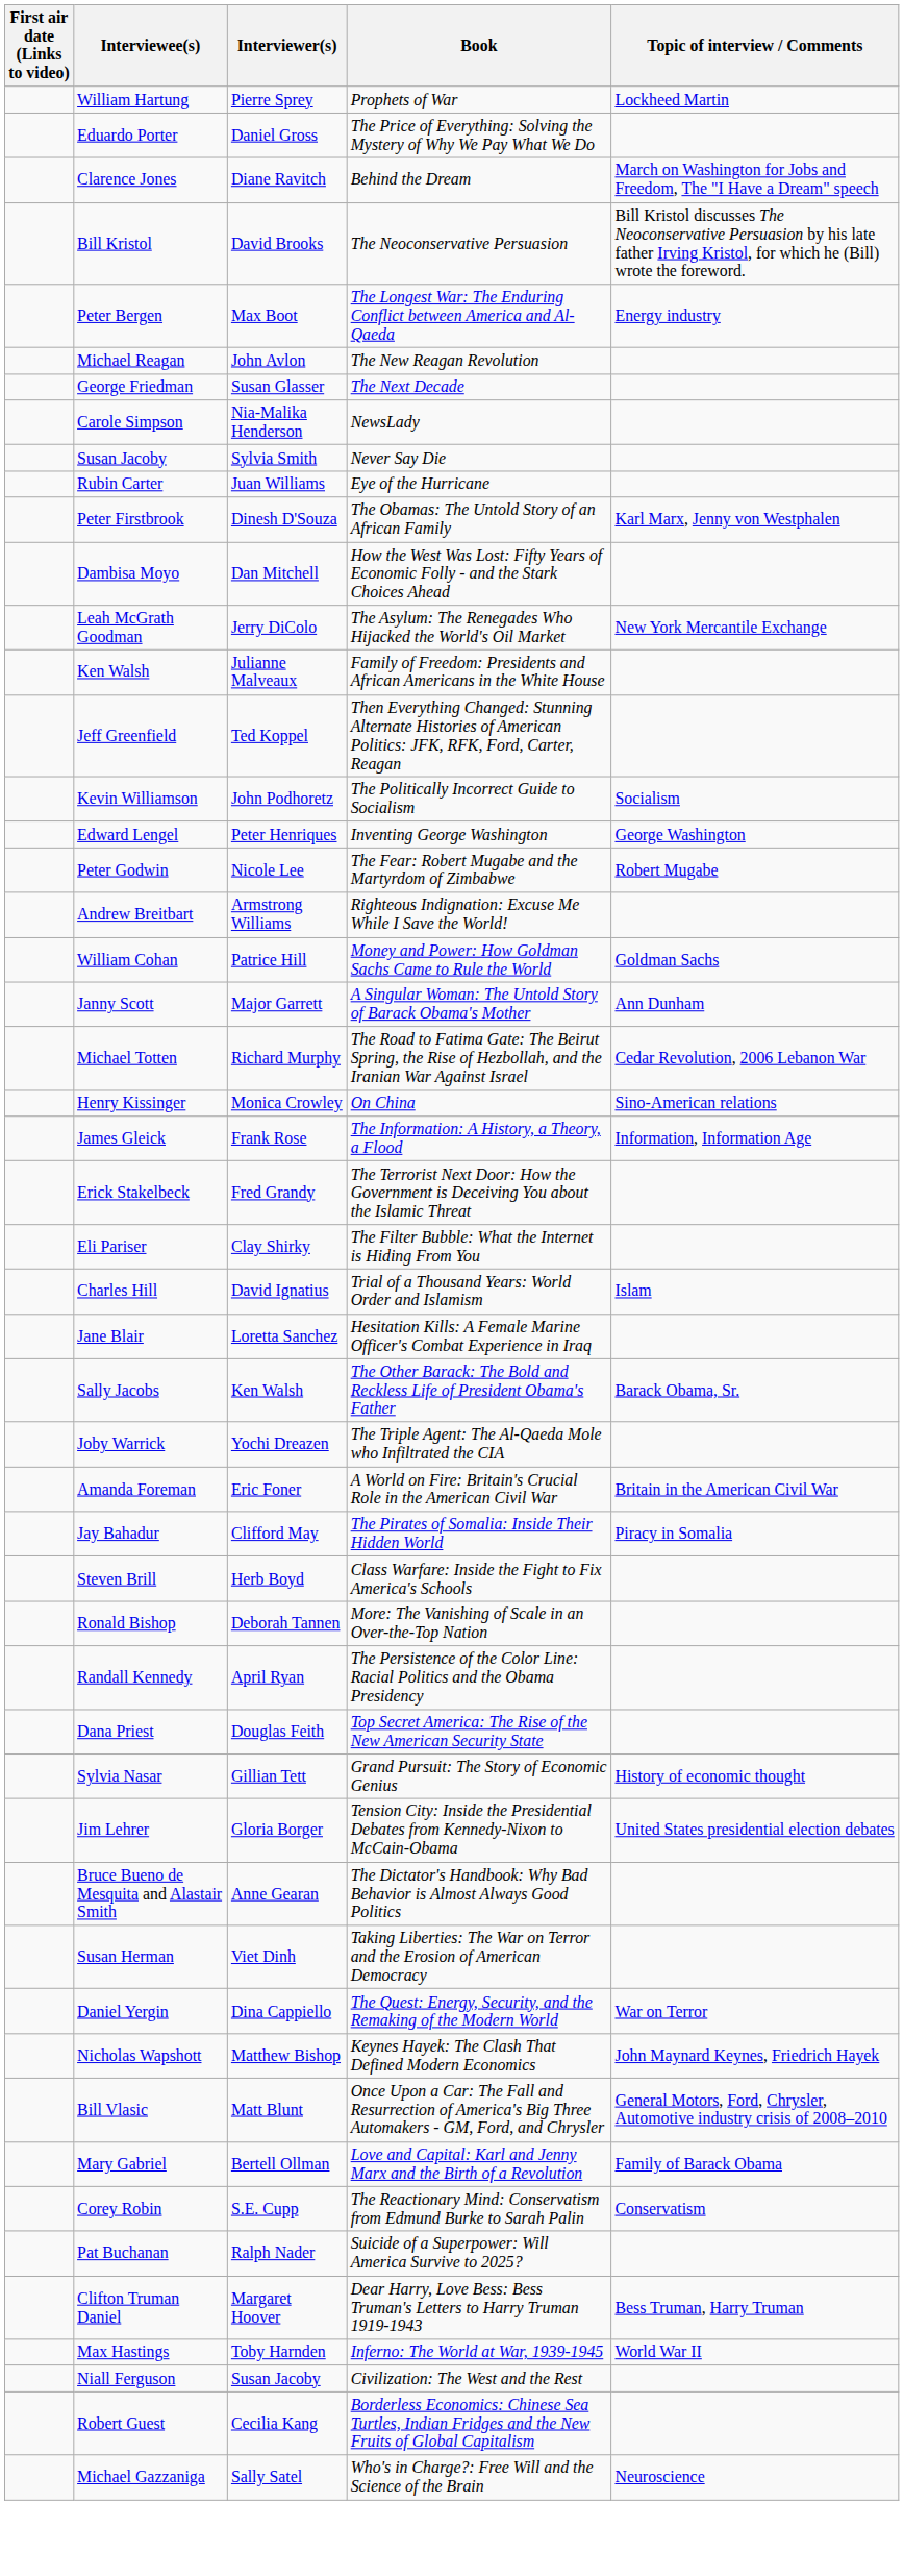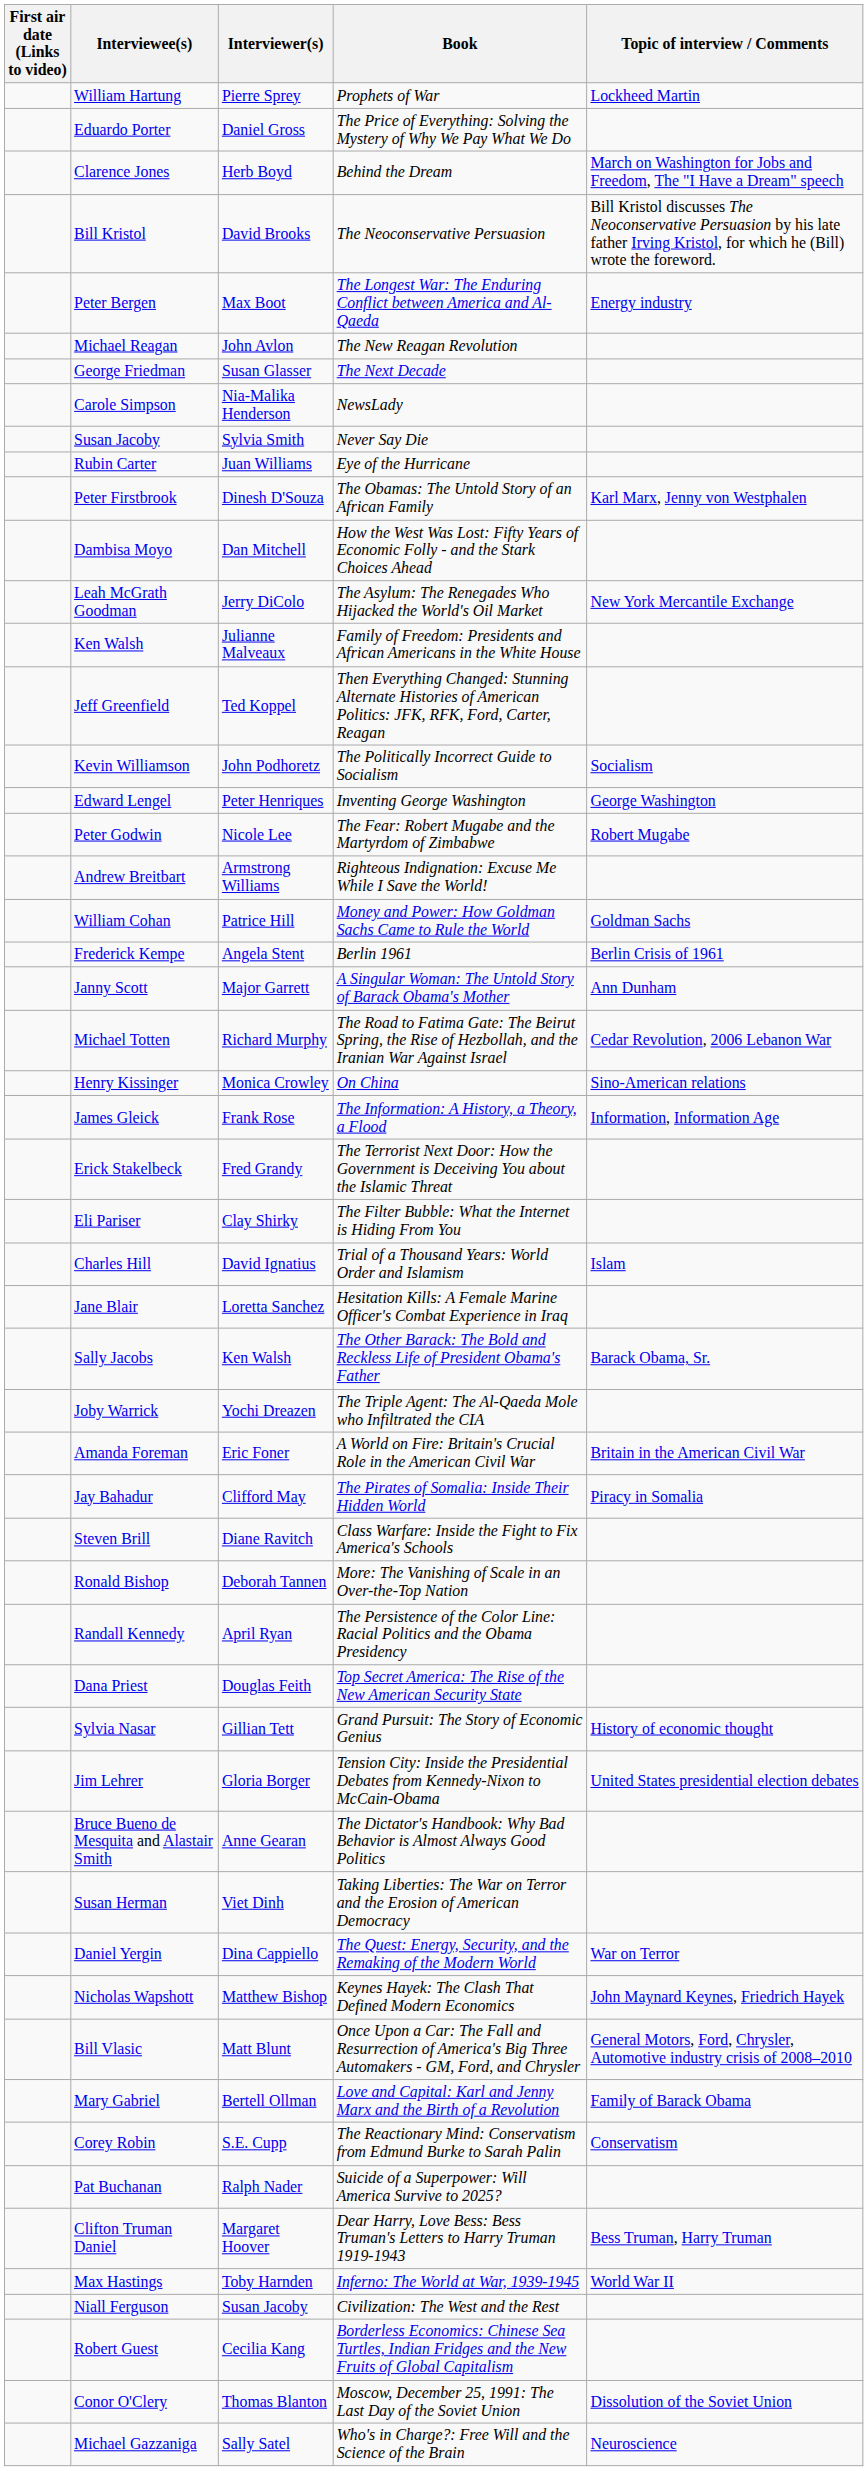Clarence Jones | Interviewer(s): Diane Ravitch -> Herb Boyd
+ row: Frederick Kempe | Angela Stent | Berlin 1961 | Berlin Crisis of 1961
Steven Brill | Interviewer(s): Herb Boyd -> Diane Ravitch
+ row: Conor O'Clery | Thomas Blanton | Moscow, December 25, 1991: The Last Day of the Soviet Union | Dissolution of the Soviet Union
